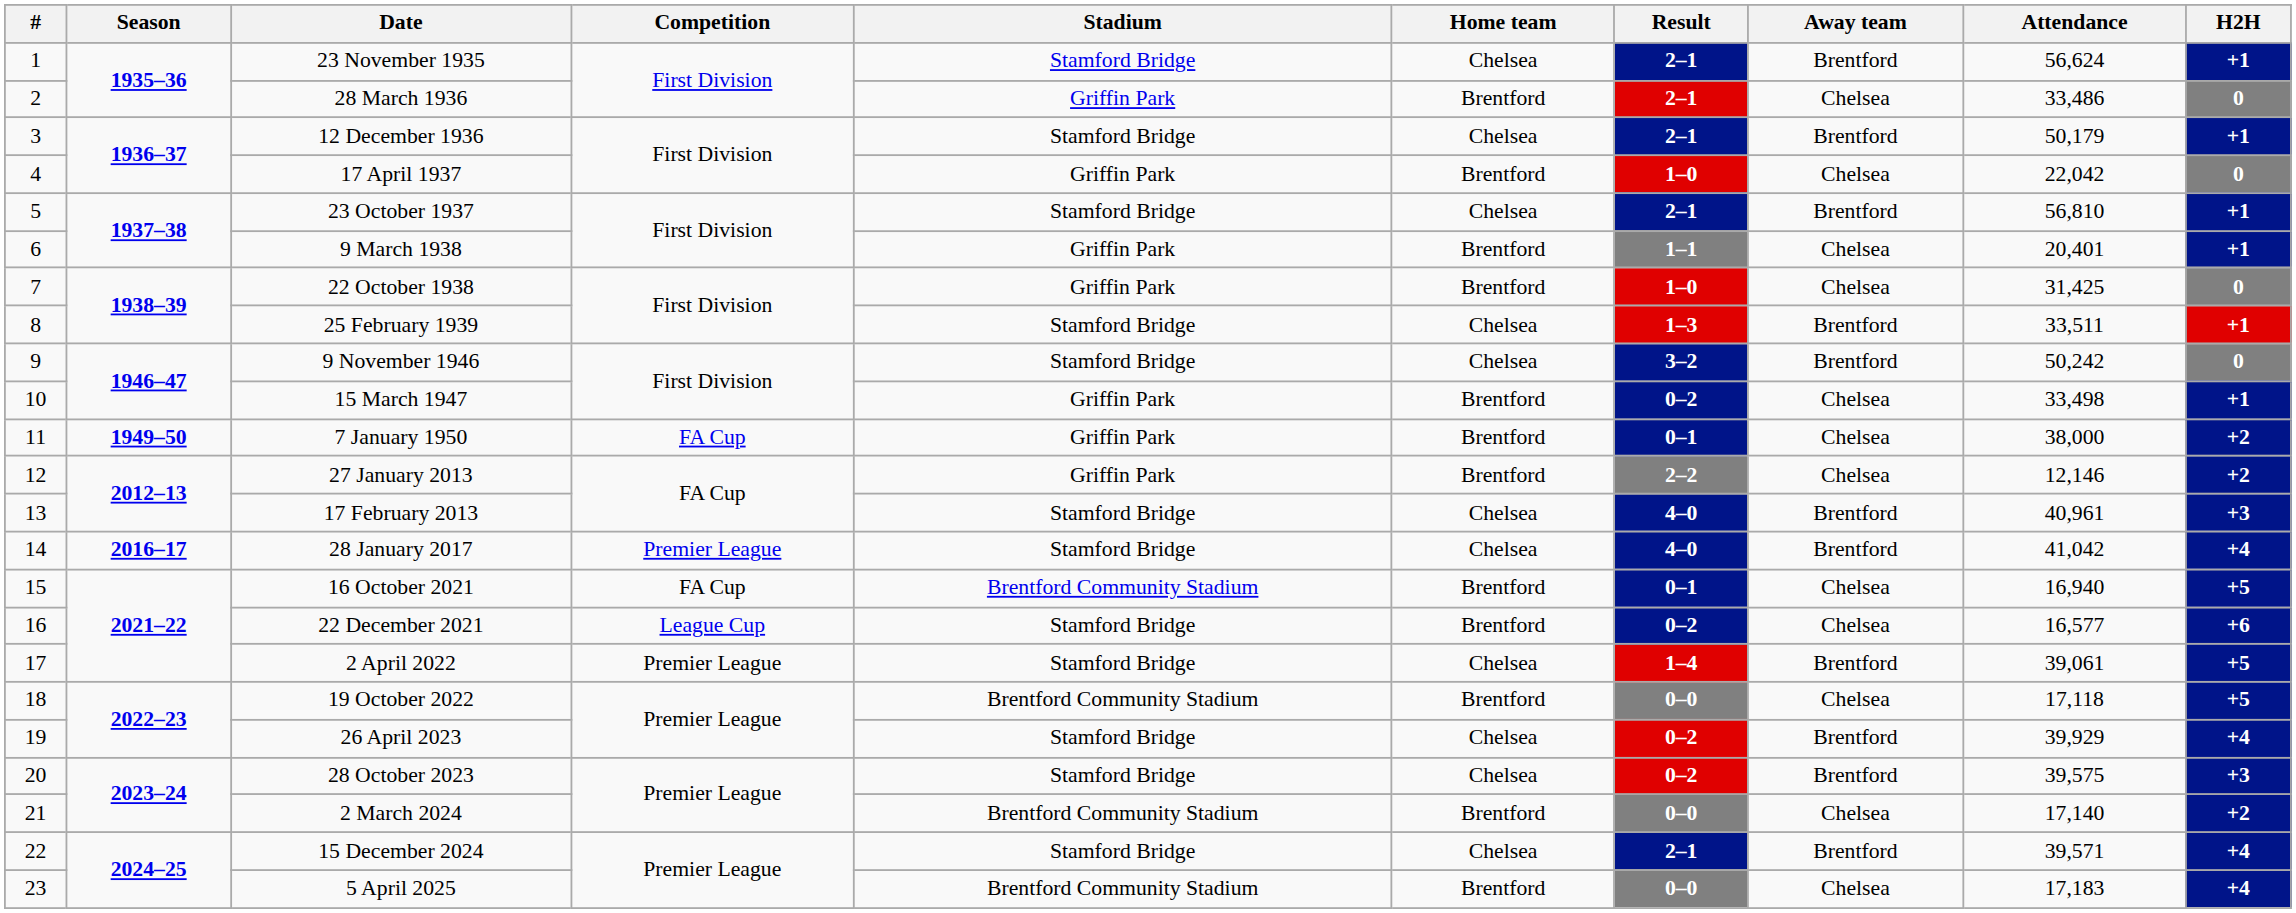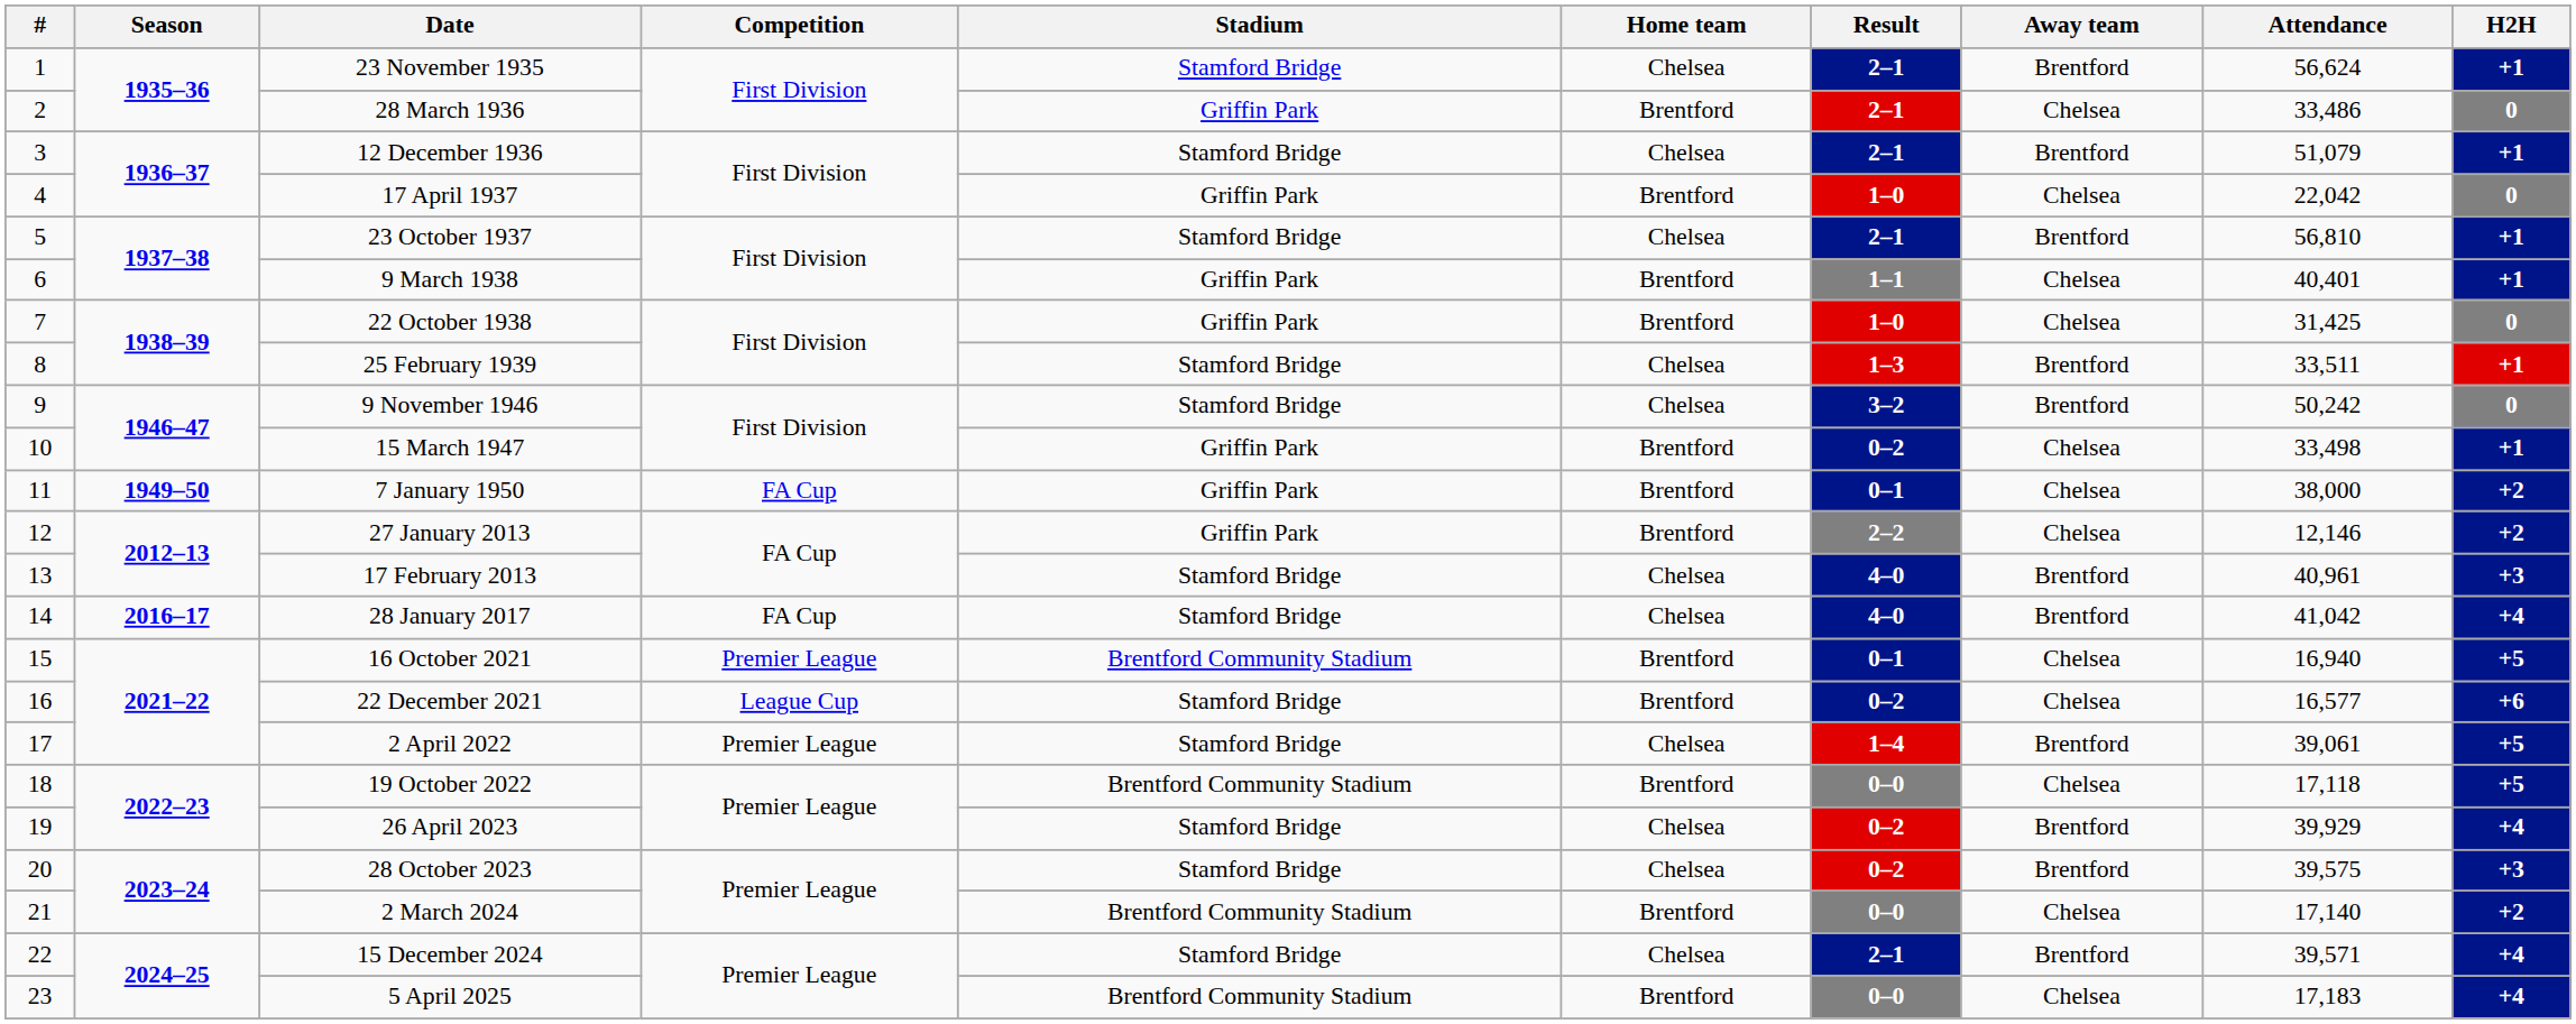12 December 1936 | Attendance: 50,179 -> 51,079
9 March 1938 | Attendance: 20,401 -> 40,401
28 January 2017 | Competition: Premier League -> FA Cup
16 October 2021 | Competition: FA Cup -> Premier League
